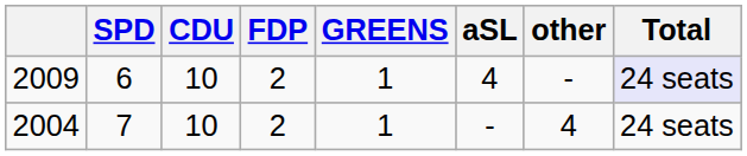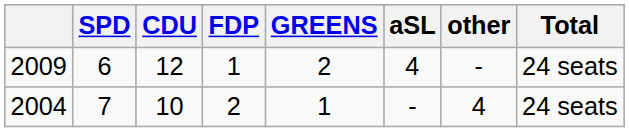2009 | CDU: 10 -> 12
2009 | FDP: 2 -> 1
2009 | GREENS: 1 -> 2
2009 | Total: lavender background -> no background
